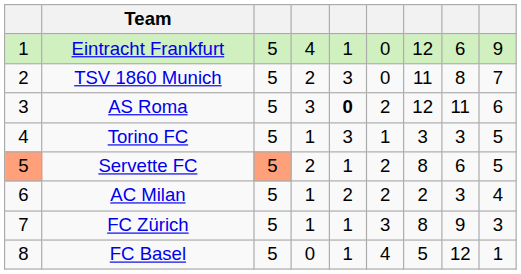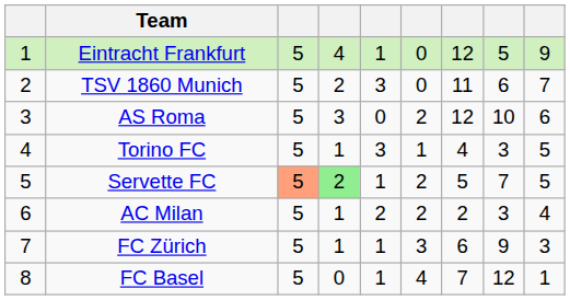Eintracht Frankfurt | column 8: 6 -> 5
TSV 1860 Munich | column 8: 8 -> 6
AS Roma | column 5: bold -> normal
AS Roma | column 8: 11 -> 10
Torino FC | column 7: 3 -> 4
Servette FC | column 1: lightsalmon background -> no background
Servette FC | column 4: no background -> lightgreen background
Servette FC | column 7: 8 -> 5
Servette FC | column 8: 6 -> 7
FC Zürich | column 7: 8 -> 6
FC Basel | column 7: 5 -> 7
